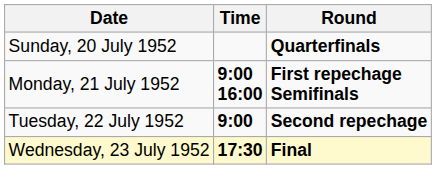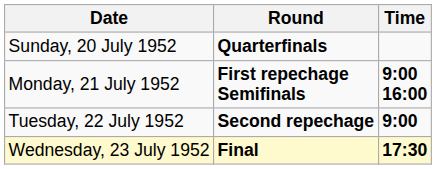columns swapped: Time <-> Round
